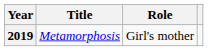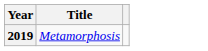- column: Role | Girl's mother
